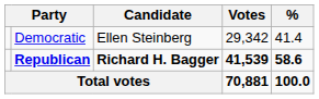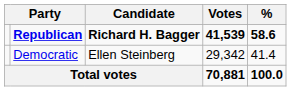rows swapped: Republican <-> Democratic
